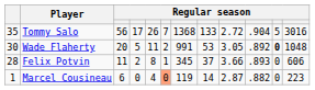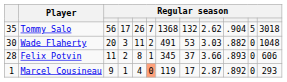Tommy Salo | column 8: 133 -> 132
Tommy Salo | column 9: 2.72 -> 2.62
Tommy Salo | column 12: 3016 -> 3018
Wade Flaherty | column 4: 5 -> 3
Wade Flaherty | column 7: 991 -> 491
Wade Flaherty | column 9: 3.05 -> 3.03
Wade Flaherty | column 10: .892 -> .882
Wade Flaherty | column 11: bold -> normal
Marcel Cousineau | column 3: 6 -> 9
Marcel Cousineau | column 4: 0 -> 1
Marcel Cousineau | column 8: 14 -> 17
Marcel Cousineau | column 10: .882 -> .892
Marcel Cousineau | column 12: 223 -> 293
